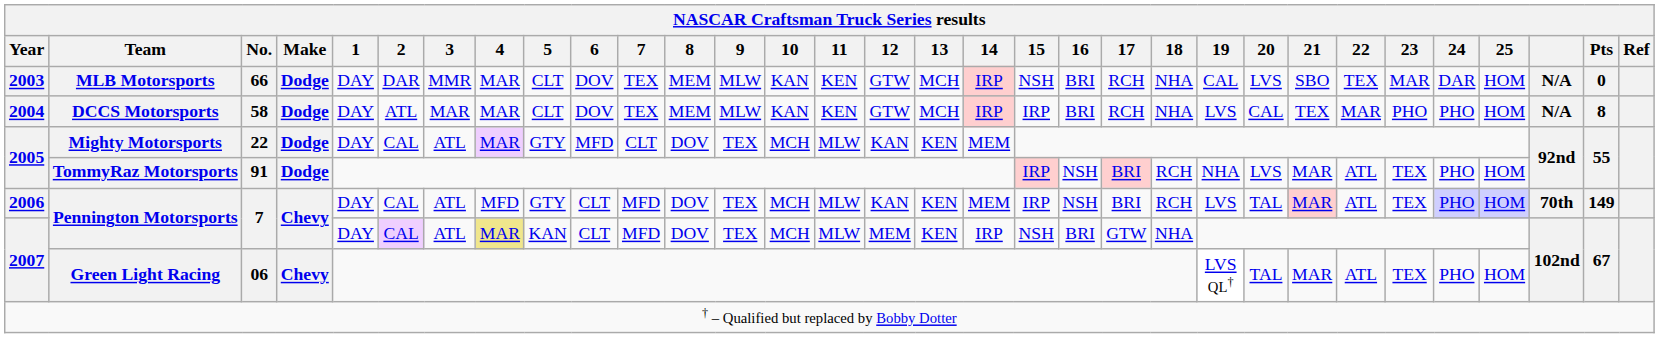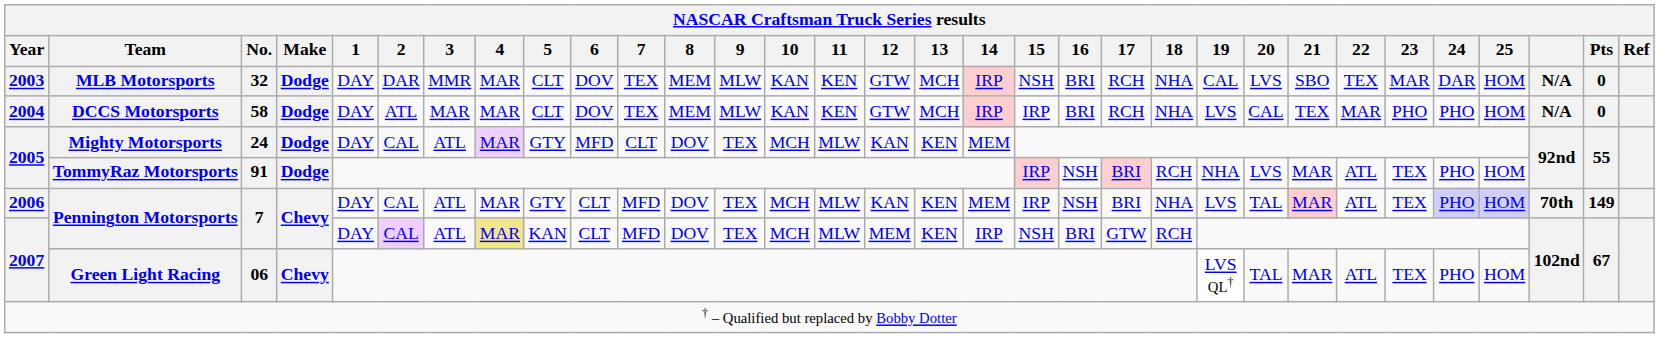MLB Motorsports | NASCAR Craftsman Truck Series results / No.: 66 -> 32
DCCS Motorsports | NASCAR Craftsman Truck Series results / Pts: 8 -> 0
Mighty Motorsports | NASCAR Craftsman Truck Series results / No.: 22 -> 24
2006 / Pennington Motorsports | NASCAR Craftsman Truck Series results / 4: MFD -> MAR
2006 / Pennington Motorsports | NASCAR Craftsman Truck Series results / 18: RCH -> NHA
2007 / Pennington Motorsports | NASCAR Craftsman Truck Series results / 18: NHA -> RCH
